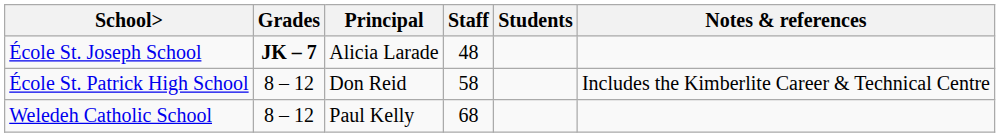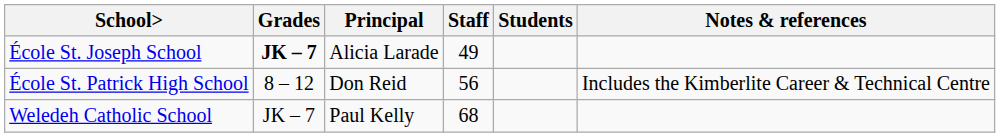École St. Joseph School | Staff: 48 -> 49
École St. Patrick High School | Staff: 58 -> 56
Weledeh Catholic School | Grades: 8 – 12 -> JK – 7
